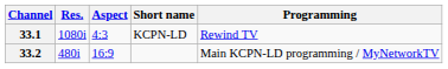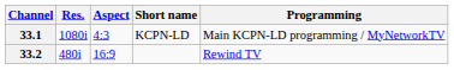33.1 | Programming: Rewind TV -> Main KCPN-LD programming / MyNetworkTV
33.2 | Programming: Main KCPN-LD programming / MyNetworkTV -> Rewind TV
